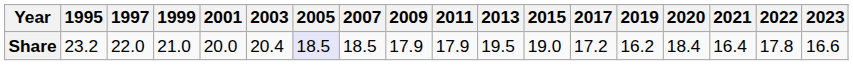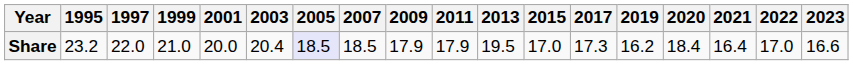Share | 2015: 19.0 -> 17.0
Share | 2017: 17.2 -> 17.3
Share | 2022: 17.8 -> 17.0
